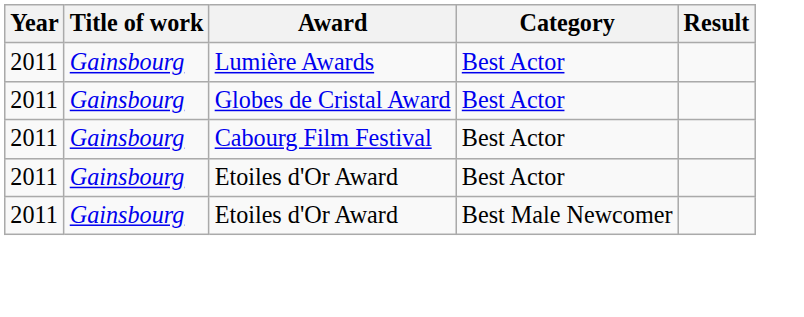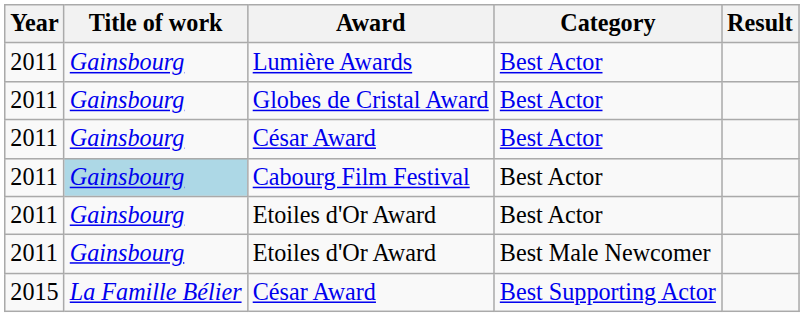+ row: 2011 | Gainsbourg | César Award | Best Actor
Cabourg Film Festival | Title of work: no background -> lightblue background
+ row: 2015 | La Famille Bélier | César Award | Best Supporting Actor
